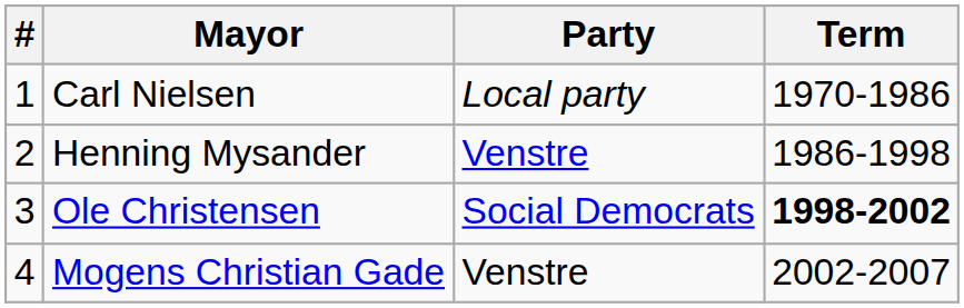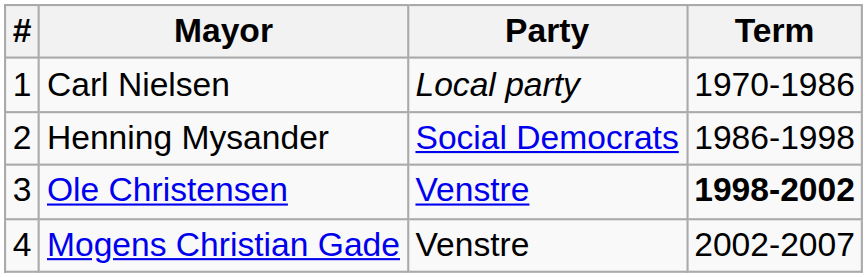Henning Mysander | Party: Venstre -> Social Democrats
Ole Christensen | Party: Social Democrats -> Venstre
